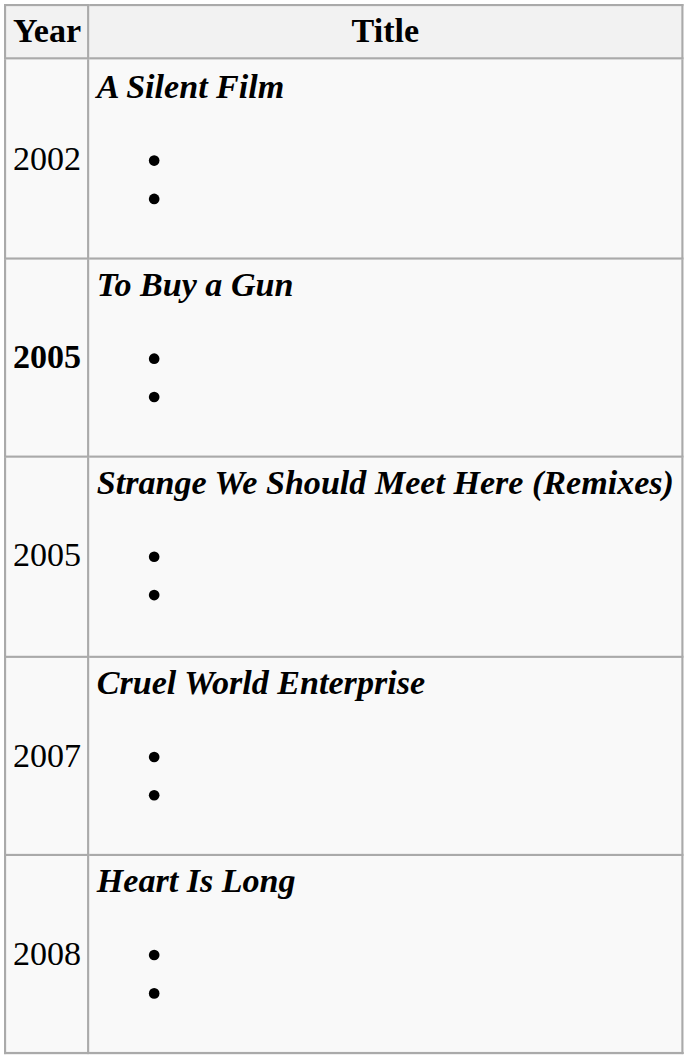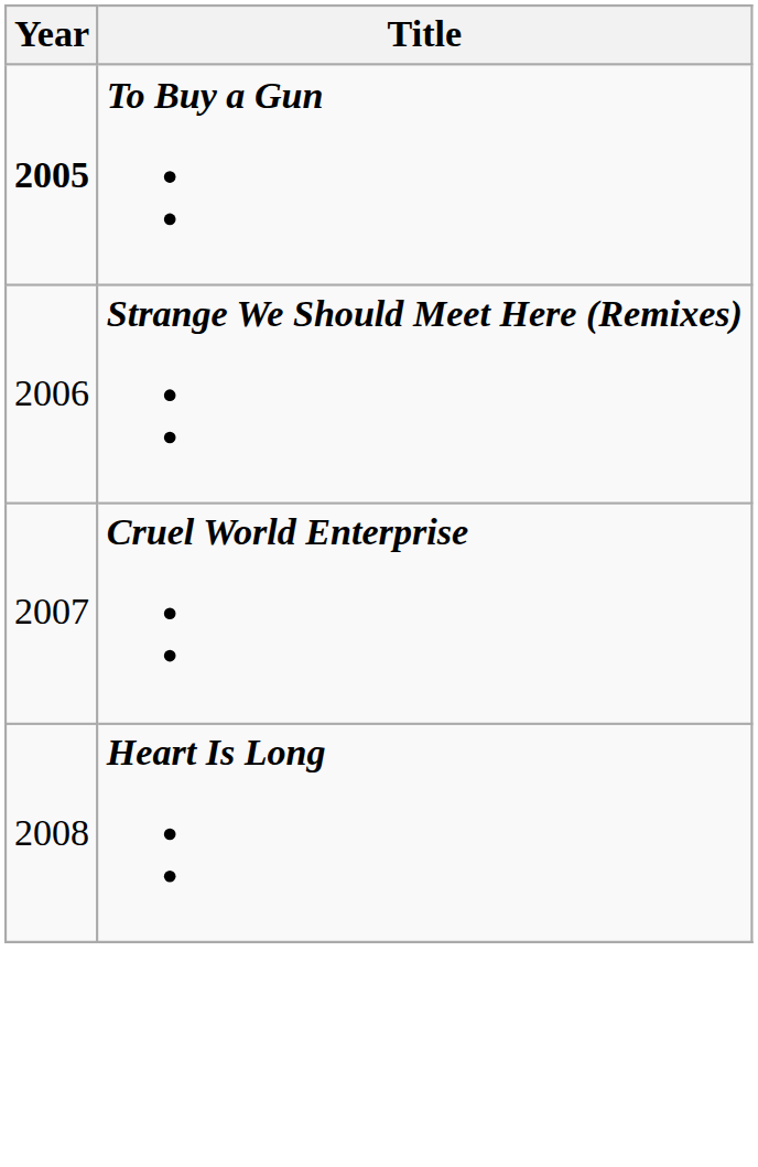- row: 2002 | A Silent Film
Strange We Should Meet Here (Remixes) | Year: 2005 -> 2006
